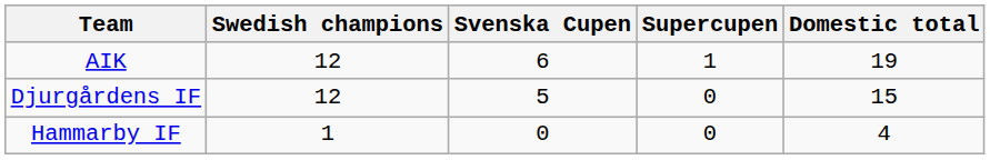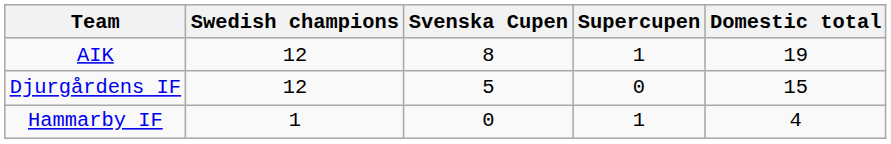AIK | Svenska Cupen: 6 -> 8
Hammarby IF | Supercupen: 0 -> 1
